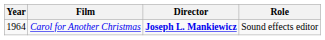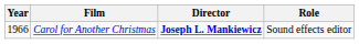Carol for Another Christmas | Year: 1964 -> 1966
